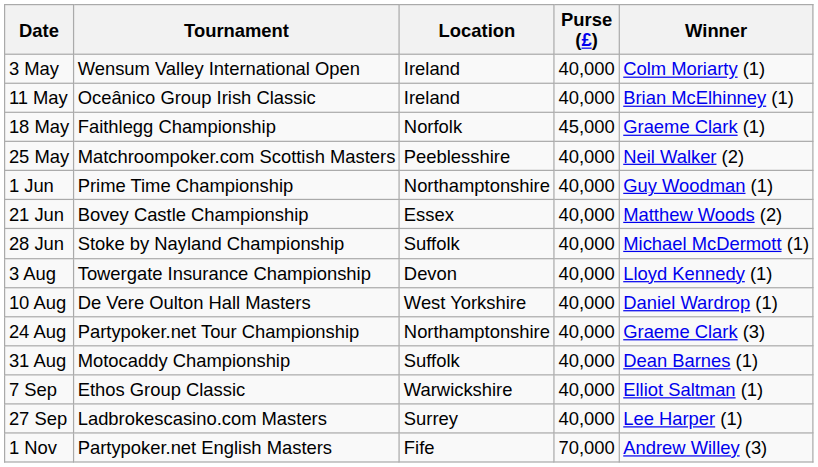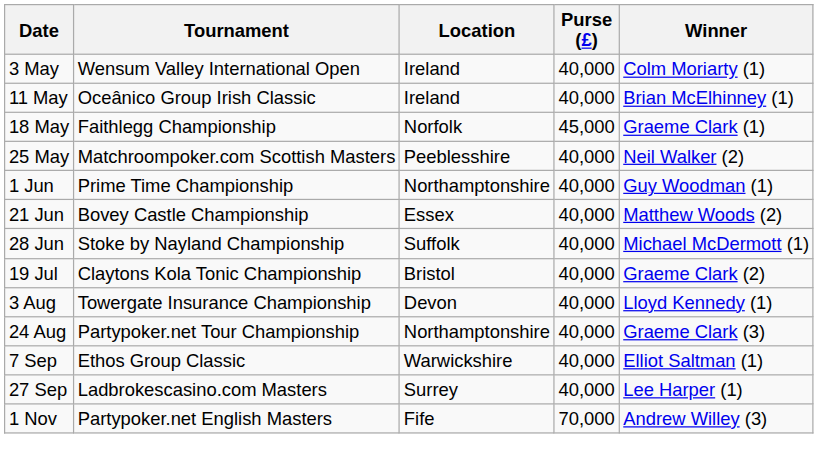+ row: 19 Jul | Claytons Kola Tonic Championship | Bristol | 40,000 | Graeme Clark (2)
- row: 10 Aug | De Vere Oulton Hall Masters | West Yorkshire | 40,000 | Daniel Wardrop (1)
- row: 31 Aug | Motocaddy Championship | Suffolk | 40,000 | Dean Barnes (1)
